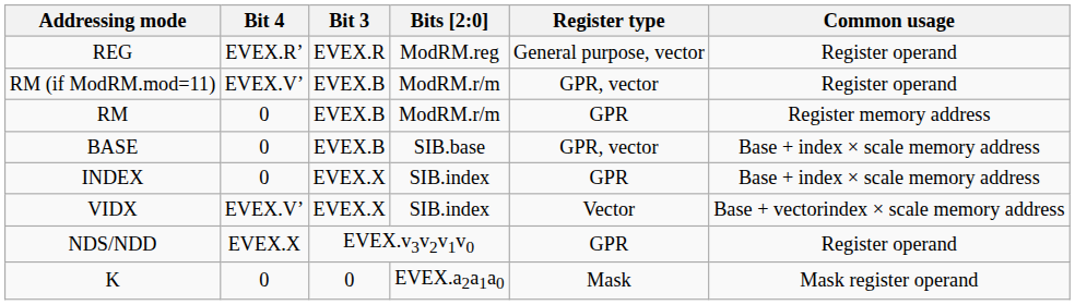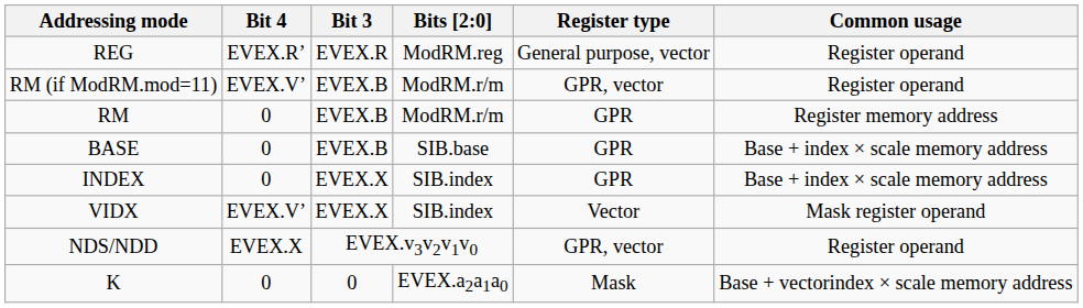BASE | Register type: GPR, vector -> GPR
VIDX | Common usage: Base + vectorindex × scale memory address -> Mask register operand
NDS/NDD | Register type: GPR -> GPR, vector
K | Common usage: Mask register operand -> Base + vectorindex × scale memory address
